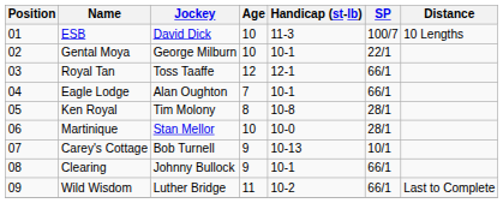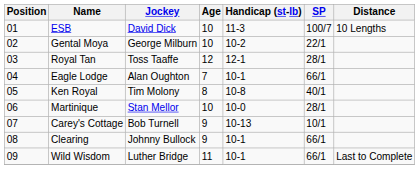Gental Moya | Handicap (st-lb): 10-1 -> 10-2
Royal Tan | SP: 66/1 -> 28/1
Ken Royal | SP: 28/1 -> 40/1
Wild Wisdom | Handicap (st-lb): 10-2 -> 10-1
